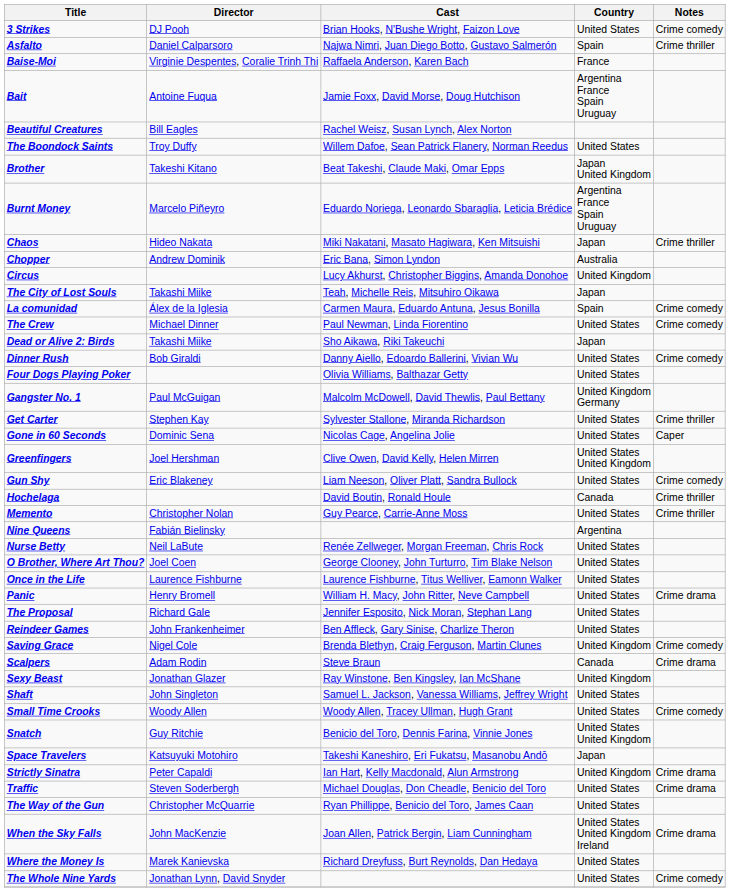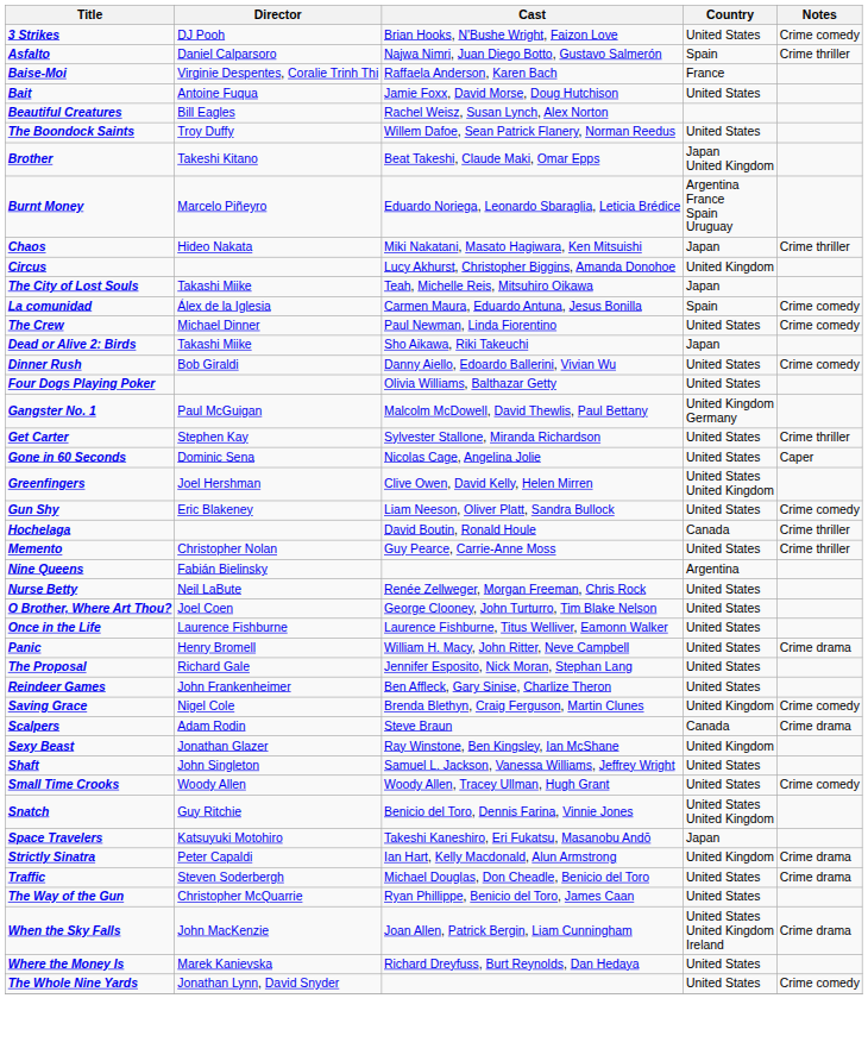Bait | Country: Argentina France Spain Uruguay -> United States
- row: Chopper | Andrew Dominik | Eric Bana, Simon Lyndon | Australia
